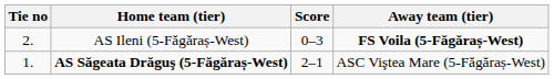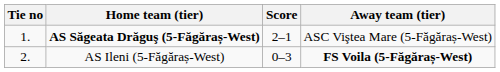rows swapped: AS Săgeata Drăguş (5-Făgăraș-West) <-> AS Ileni (5-Făgăraș-West)
